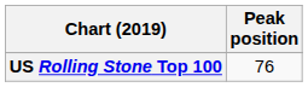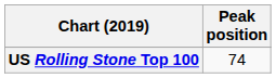US Rolling Stone Top 100 | Peak position: 76 -> 74
